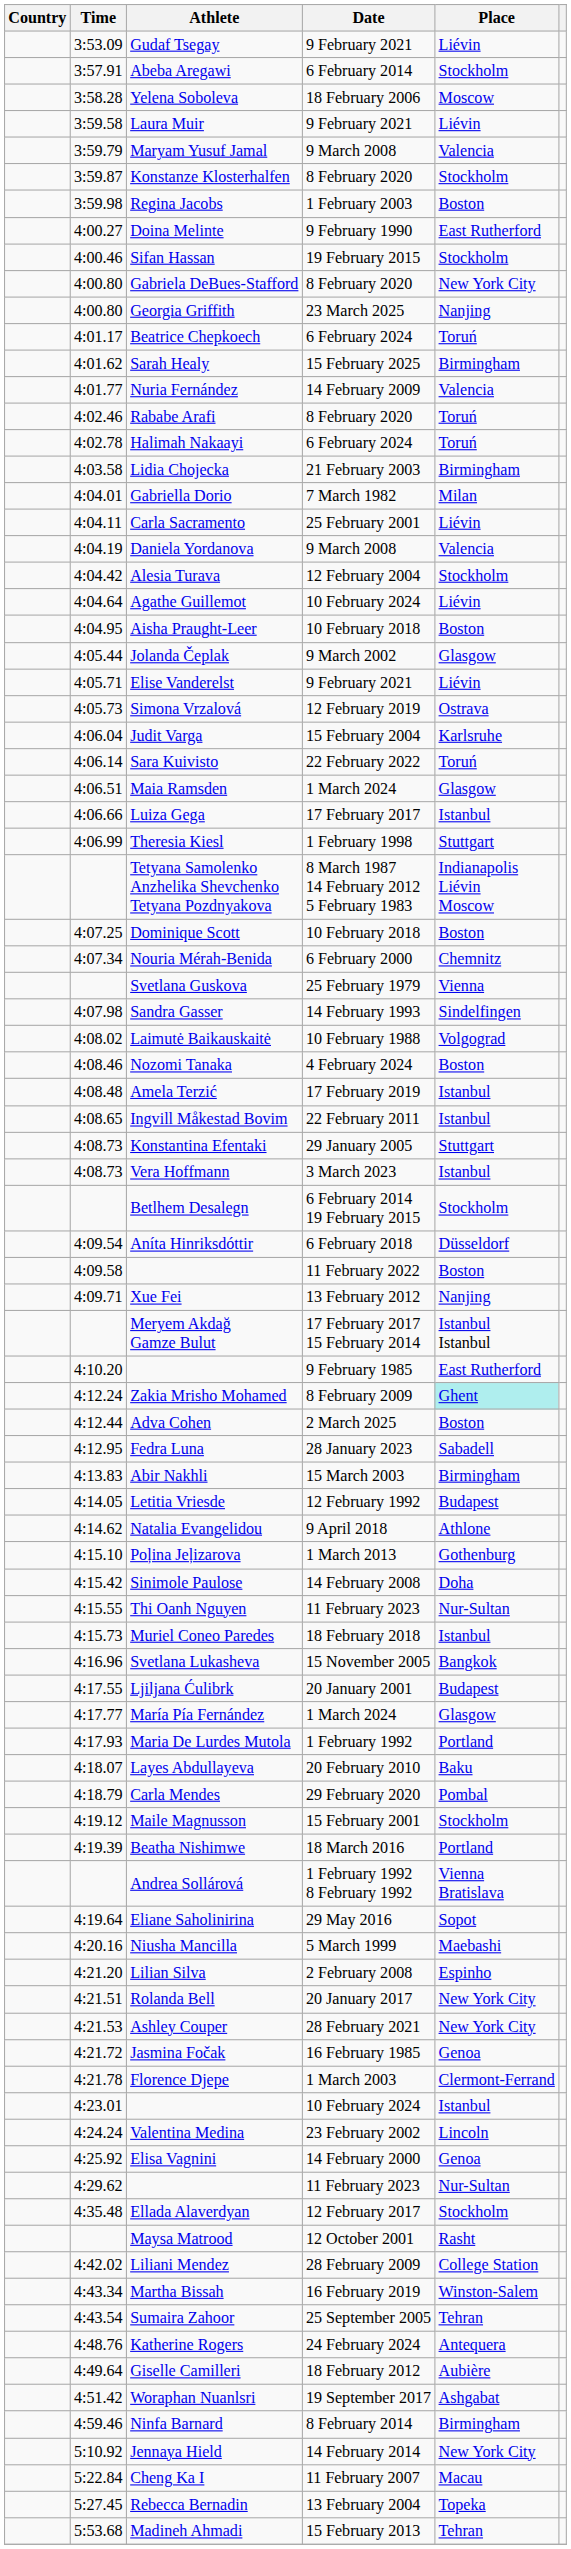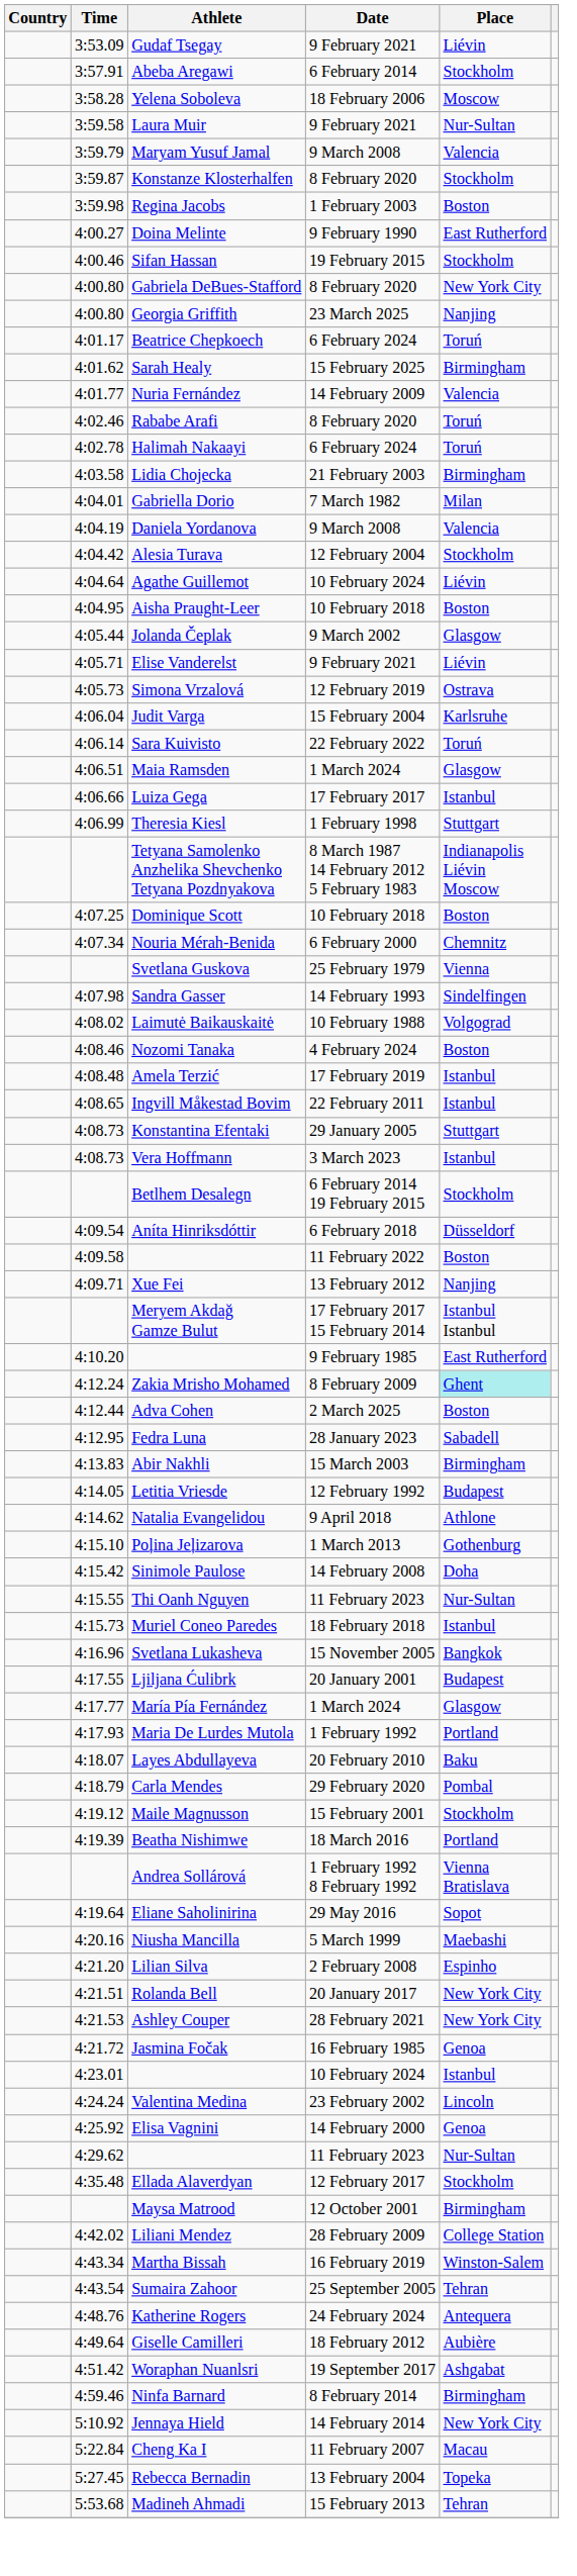Laura Muir | Place: Liévin -> Nur-Sultan
- row: 4:04.11 | Carla Sacramento | 25 February 2001 | Liévin
- row: 4:21.78 | Florence Djepe | 1 March 2003 | Clermont-Ferrand
Maysa Matrood | Place: Rasht -> Birmingham
